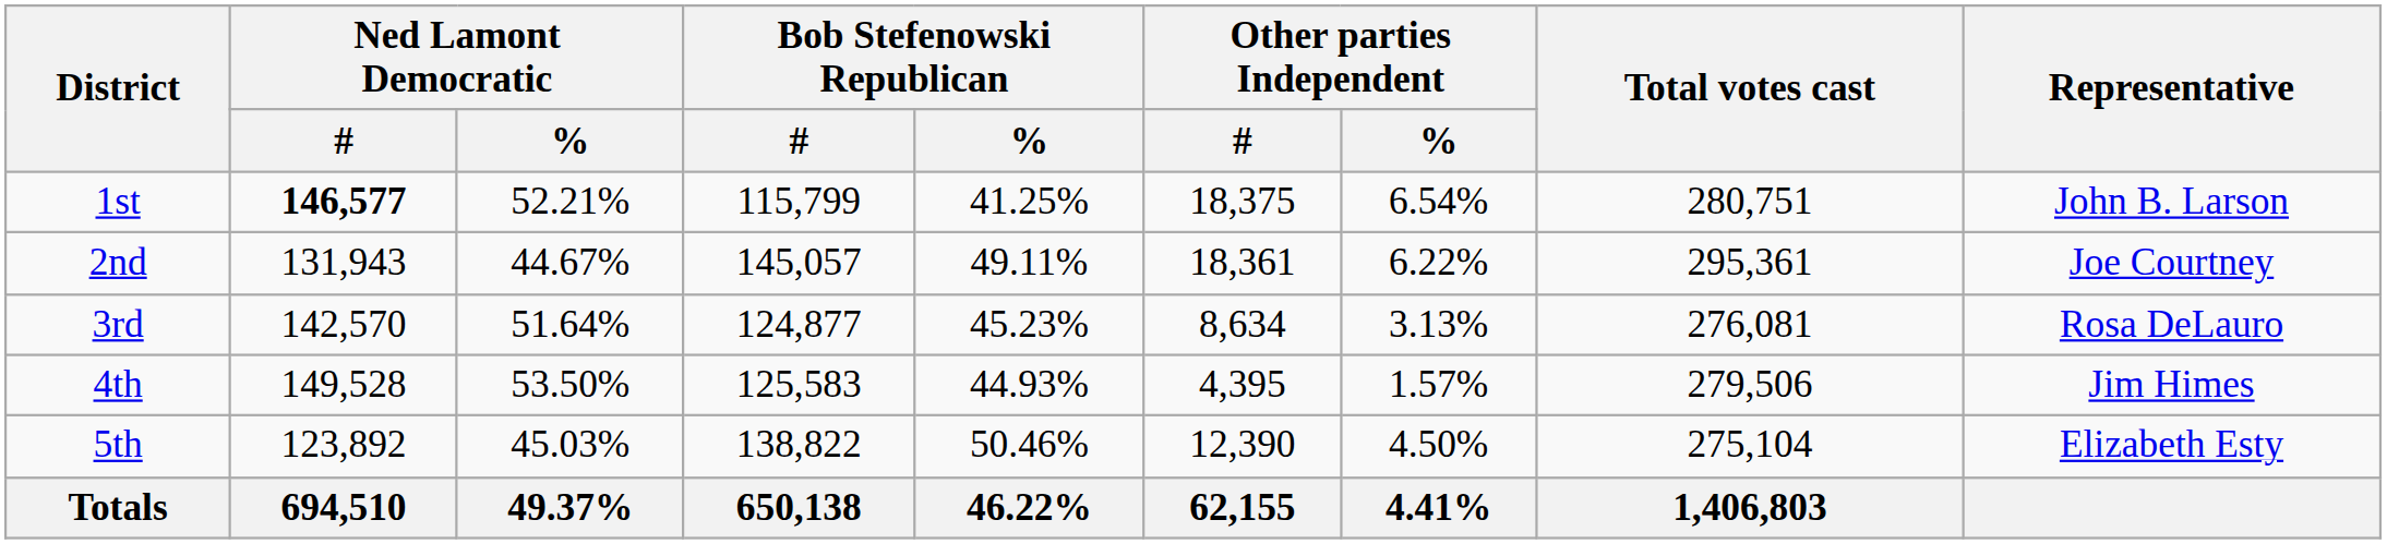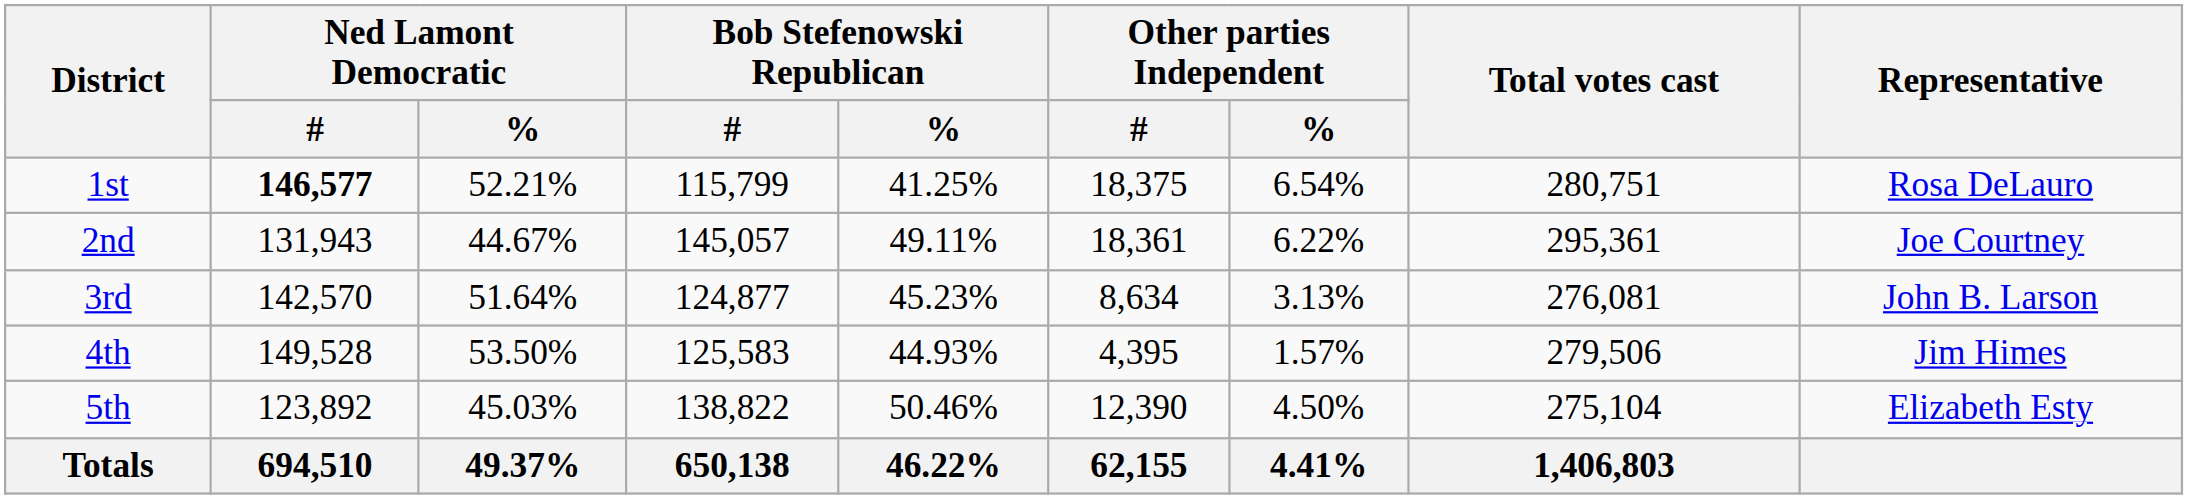1st | Representative: John B. Larson -> Rosa DeLauro
3rd | Representative: Rosa DeLauro -> John B. Larson
